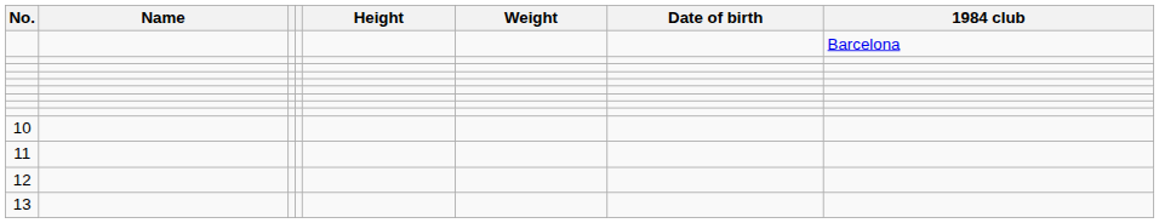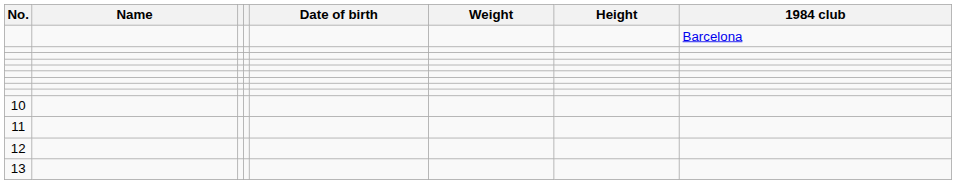columns swapped: Height <-> Date of birth
